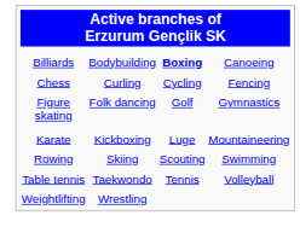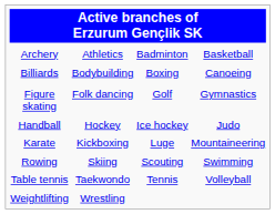+ row: Archery | Athletics | Badminton | Basketball
Billiards | column 3: bold -> normal
- row: Chess | Curling | Cycling | Fencing
+ row: Handball | Hockey | Ice hockey | Judo
